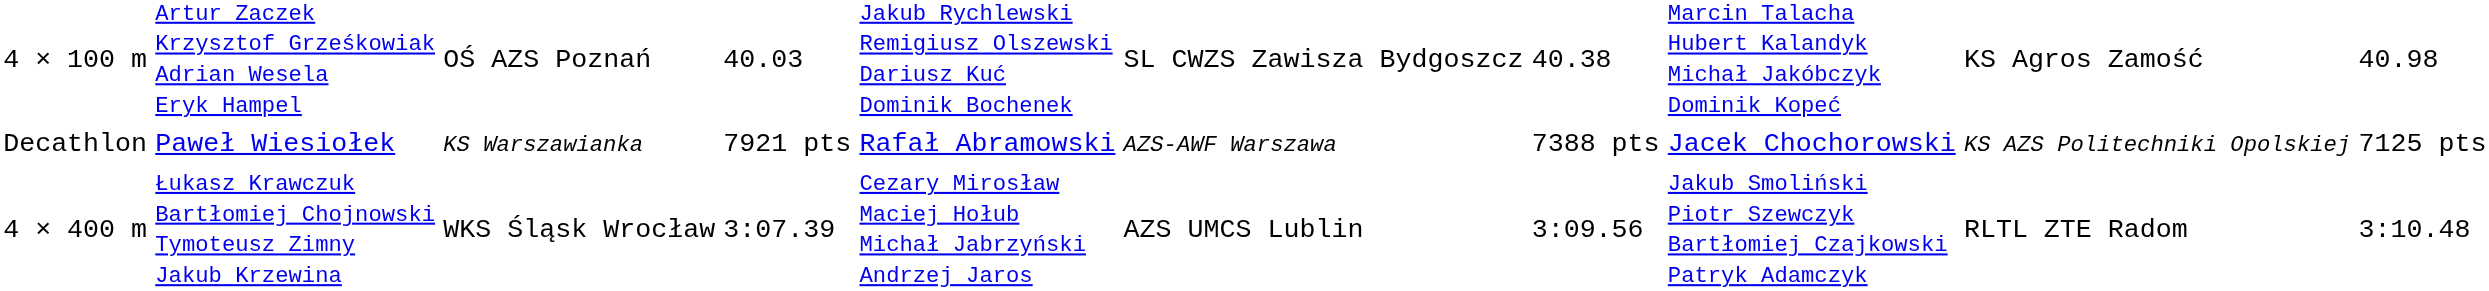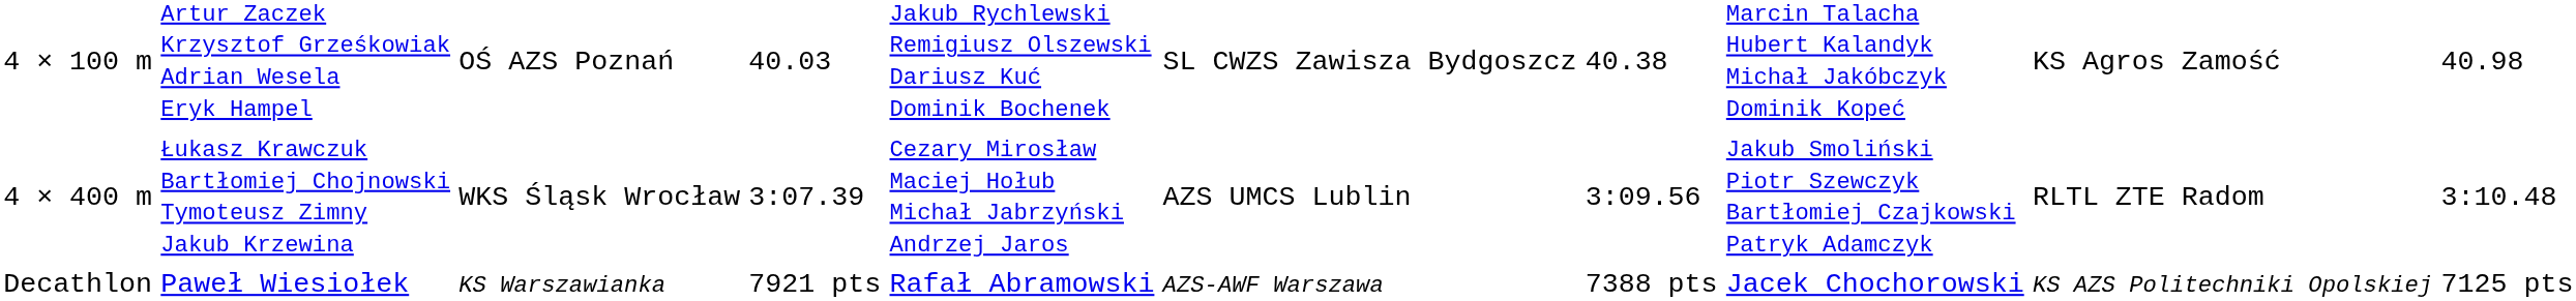rows swapped: 4 × 400 m <-> Decathlon
